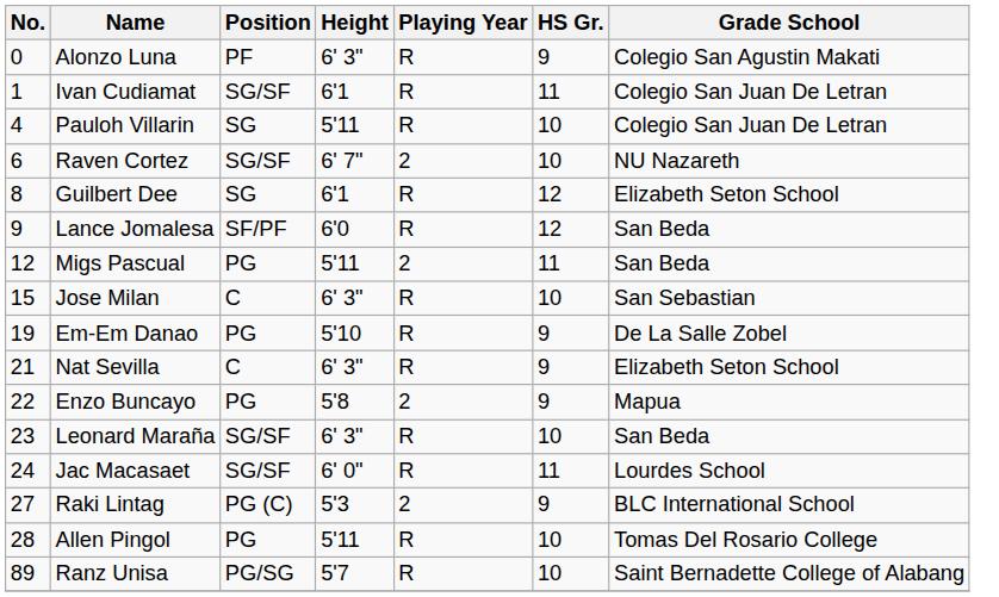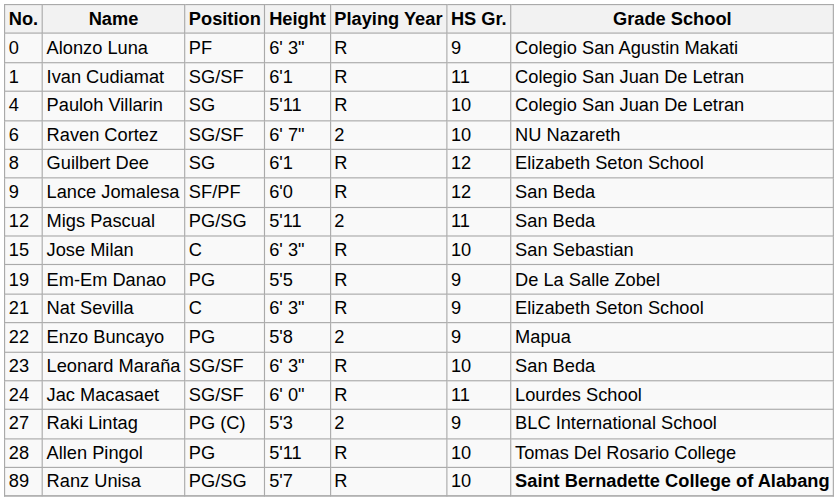Migs Pascual | Position: PG -> PG/SG
Em-Em Danao | Height: 5'10 -> 5'5
Ranz Unisa | Grade School: normal -> bold
